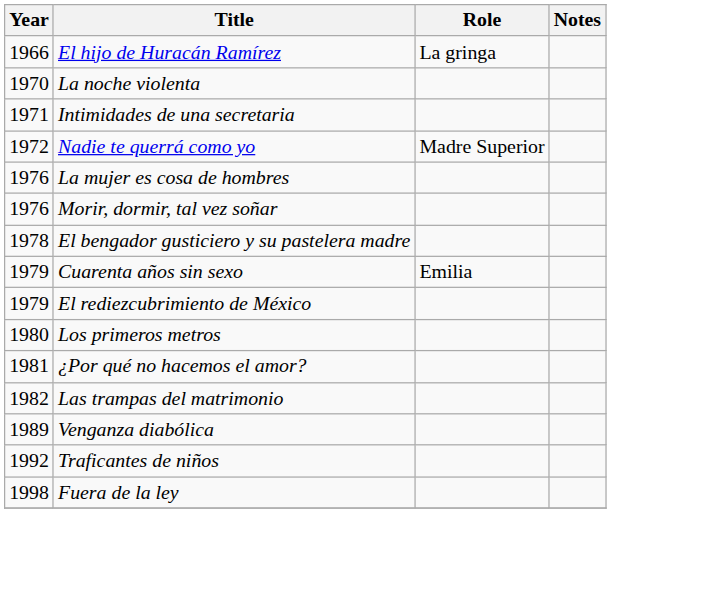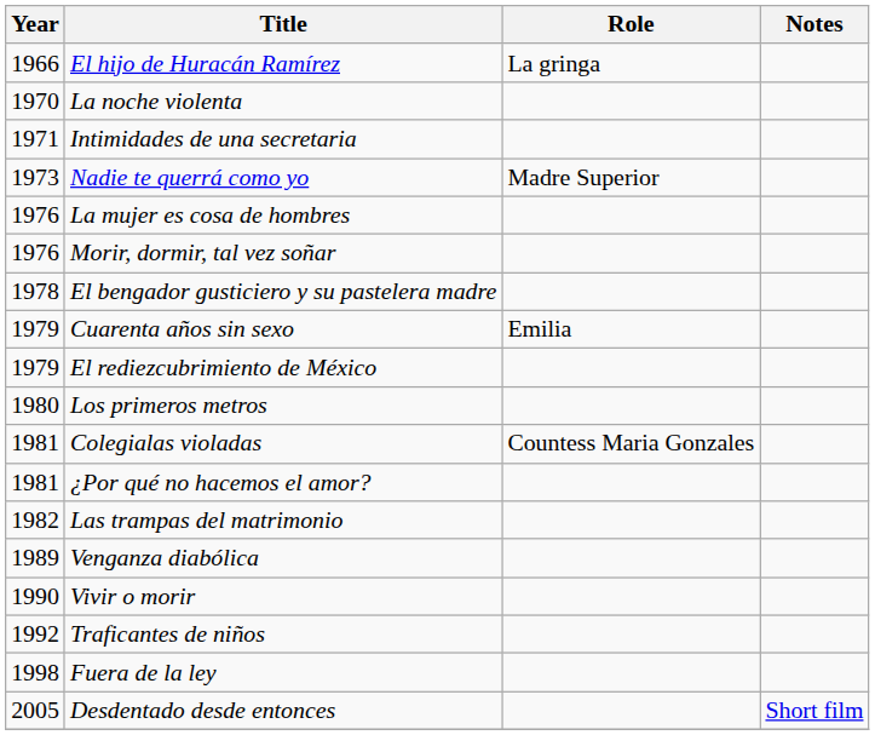Nadie te querrá como yo | Year: 1972 -> 1973
+ row: 1981 | Colegialas violadas | Countess Maria Gonzales
+ row: 1990 | Vivir o morir
+ row: 2005 | Desdentado desde entonces | Short film
